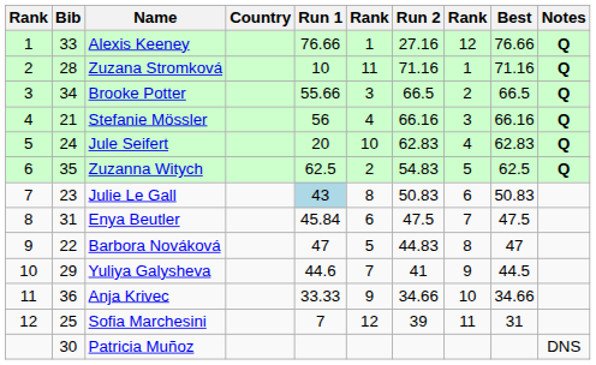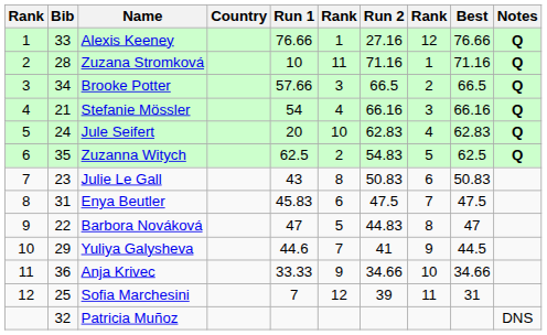Brooke Potter | Run 1: 55.66 -> 57.66
Stefanie Mössler | Run 1: 56 -> 54
Julie Le Gall | Run 1: lightblue background -> no background
Enya Beutler | Run 1: 45.84 -> 45.83
Patricia Muñoz | Bib: 30 -> 32
